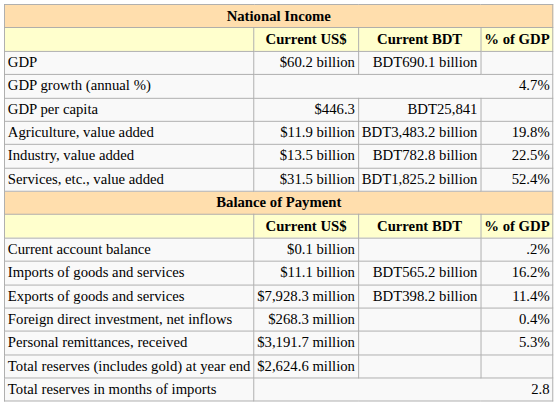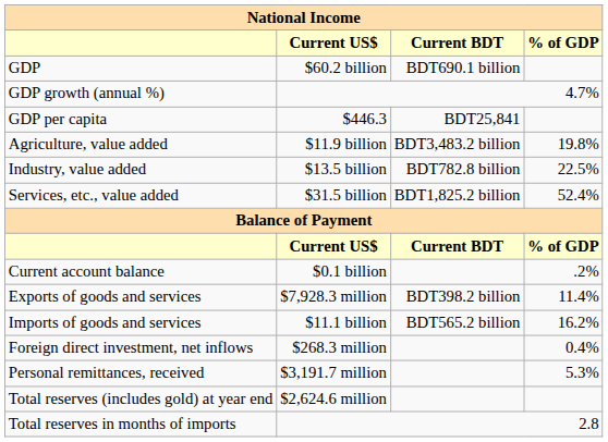rows swapped: Imports of goods and services <-> Exports of goods and services
